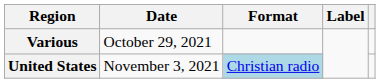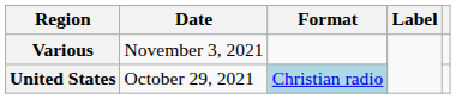Various | Date: October 29, 2021 -> November 3, 2021
United States | Date: November 3, 2021 -> October 29, 2021
